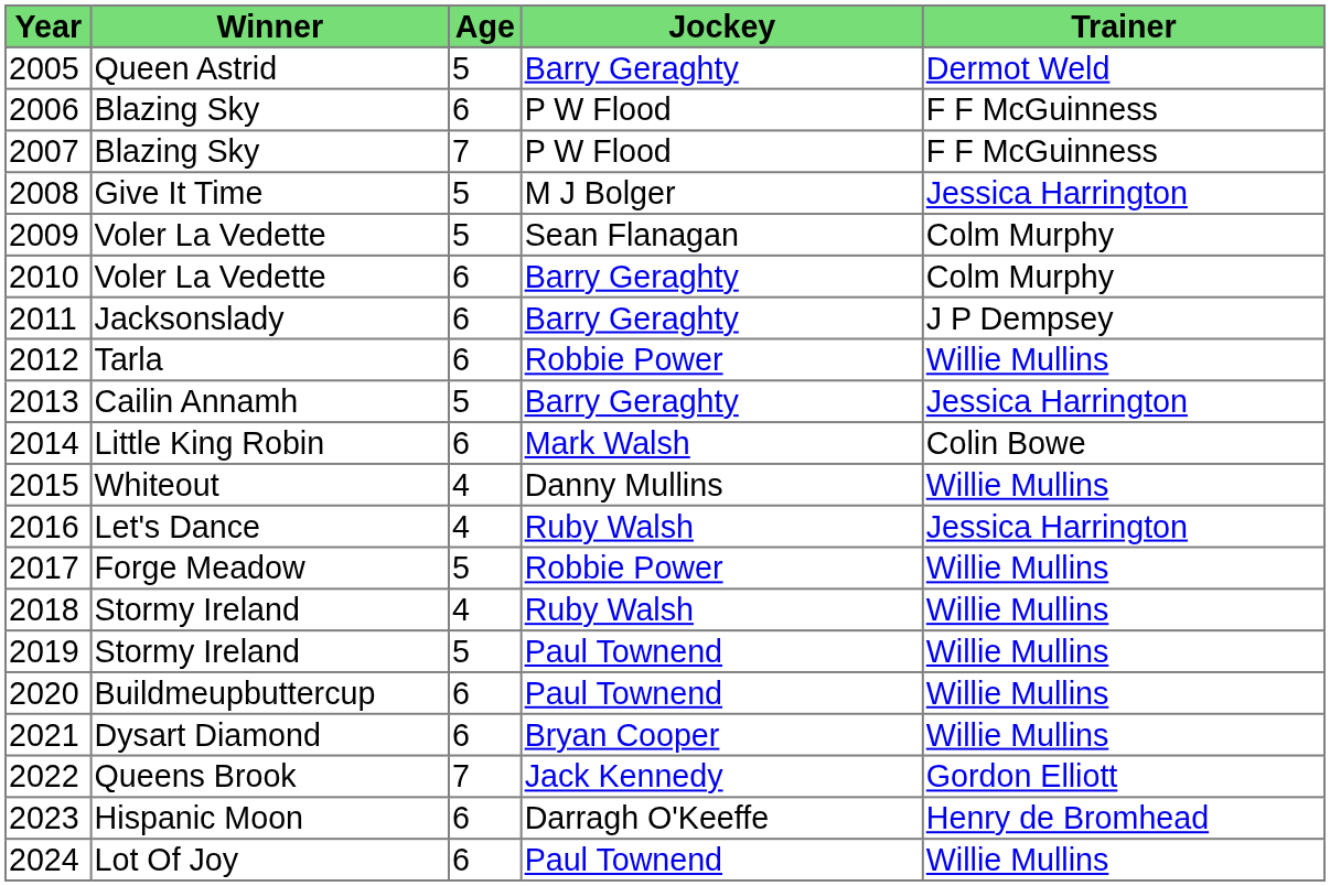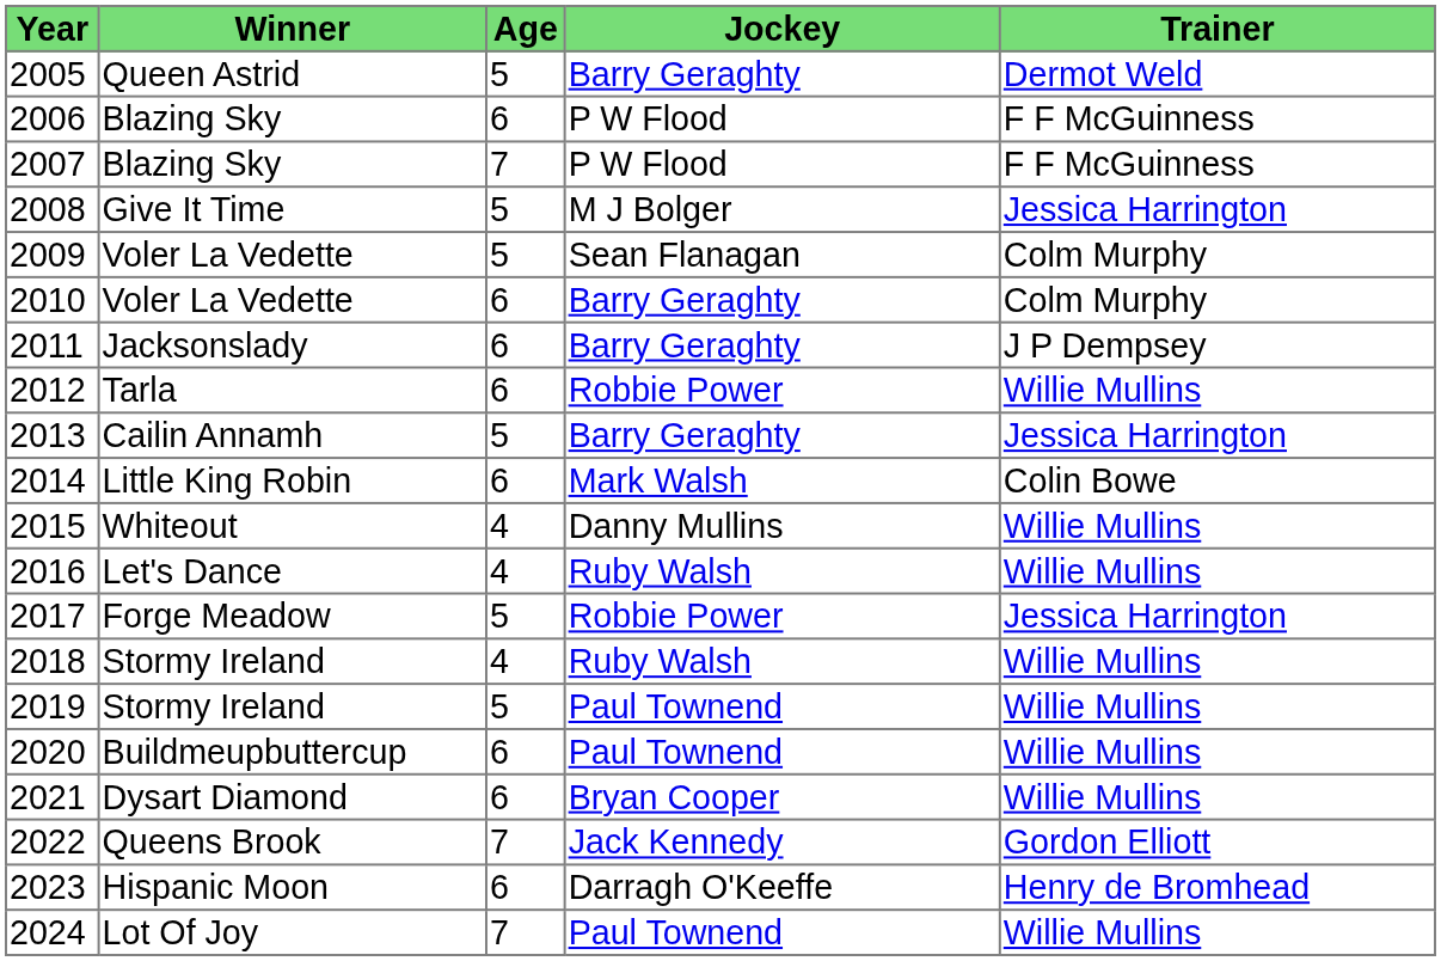2016 | Trainer: Jessica Harrington -> Willie Mullins
2017 | Trainer: Willie Mullins -> Jessica Harrington
2024 | Age: 6 -> 7
